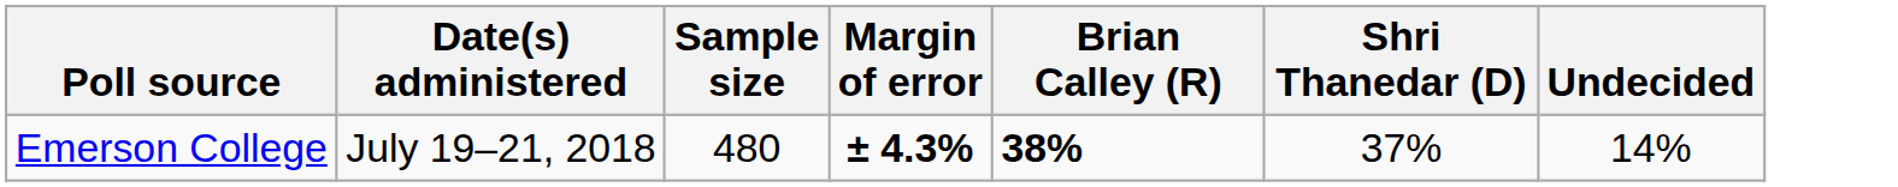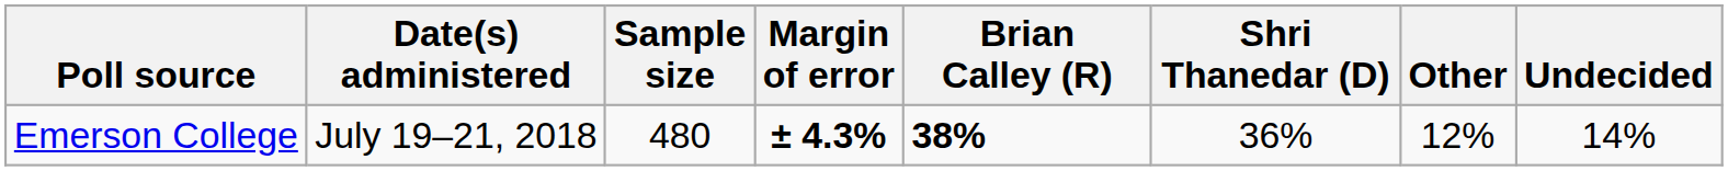+ column: Other | 12%
Emerson College | Shri Thanedar (D): 37% -> 36%
